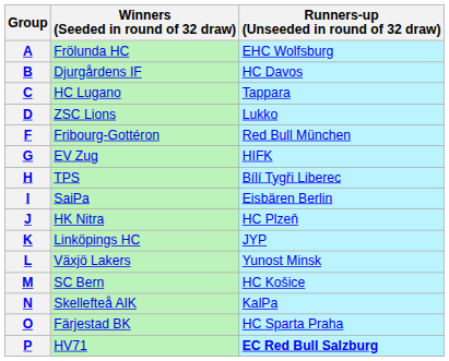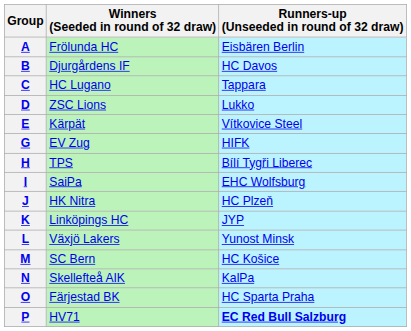A | Runners-up (Unseeded in round of 32 draw): EHC Wolfsburg -> Eisbären Berlin
+ row: E | Kärpät | Vítkovice Steel
- row: F | Fribourg-Gottéron | Red Bull München
I | Runners-up (Unseeded in round of 32 draw): Eisbären Berlin -> EHC Wolfsburg
